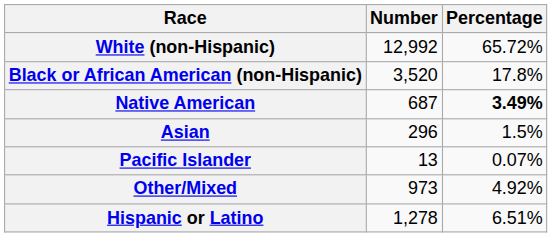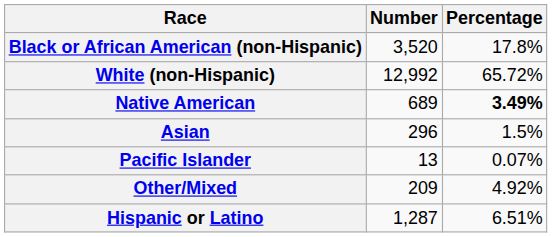rows swapped: White (non-Hispanic) <-> Black or African American (non-Hispanic)
Native American | Number: 687 -> 689
Other/Mixed | Number: 973 -> 209
Hispanic or Latino | Number: 1,278 -> 1,287
